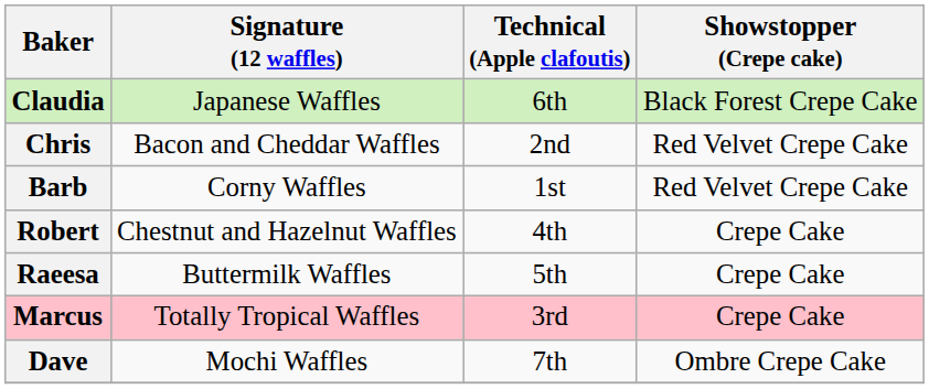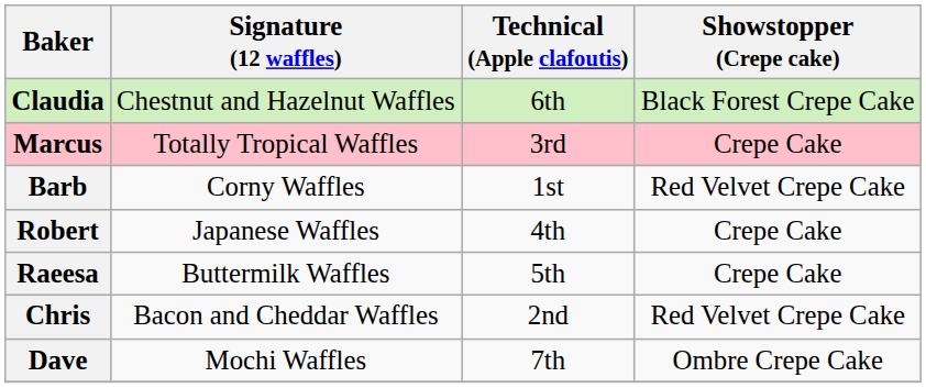Claudia | Signature (12 waffles): Japanese Waffles -> Chestnut and Hazelnut Waffles
rows swapped: Chris <-> Marcus
Robert | Signature (12 waffles): Chestnut and Hazelnut Waffles -> Japanese Waffles
